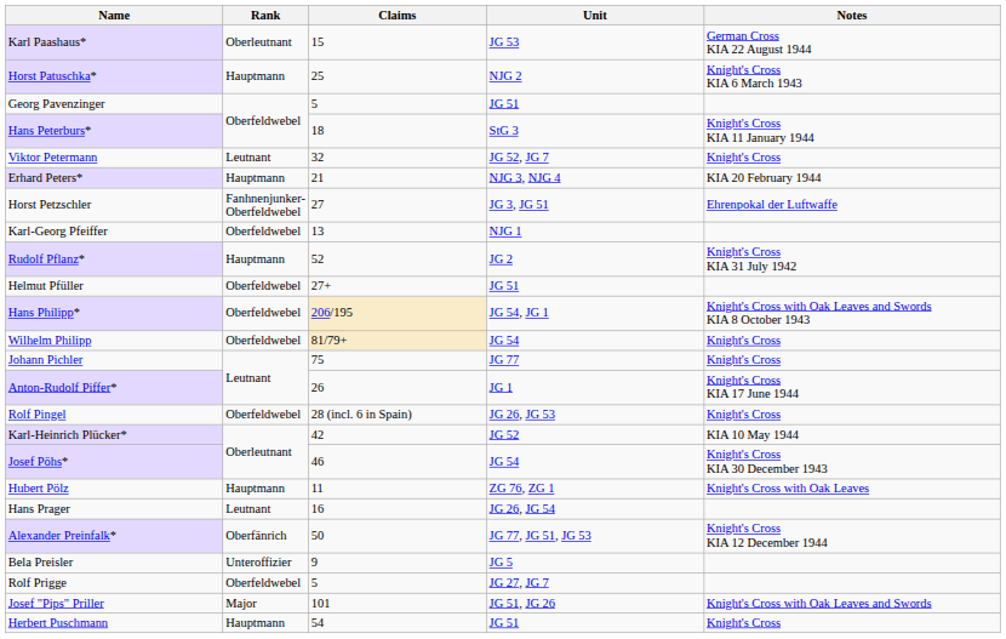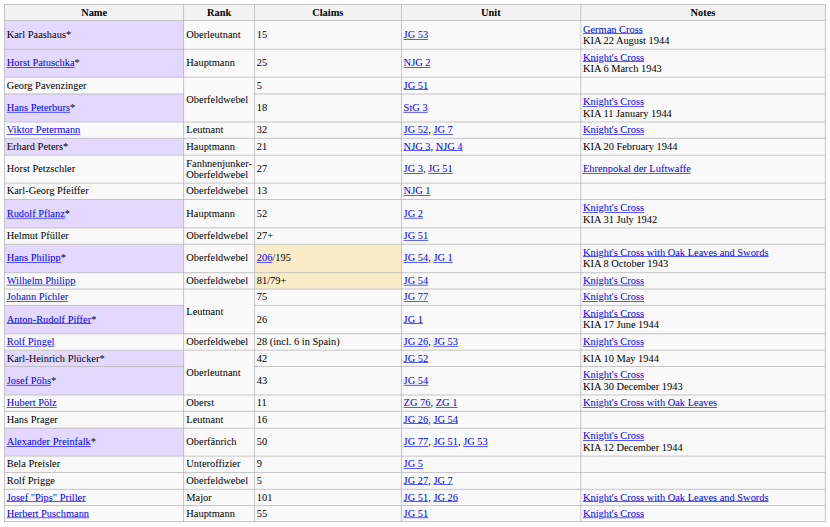Josef Pöhs* | Claims: 46 -> 43
Hubert Pölz | Rank: Hauptmann -> Oberst
Herbert Puschmann | Claims: 54 -> 55
